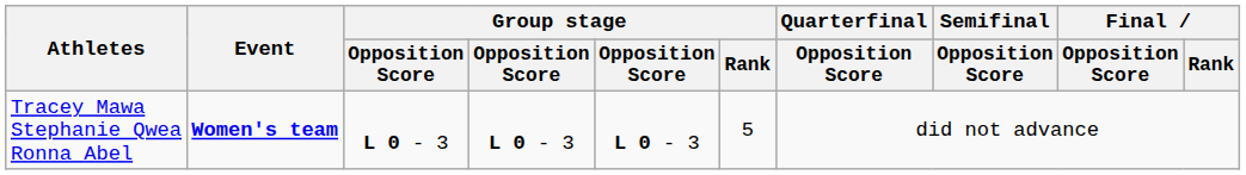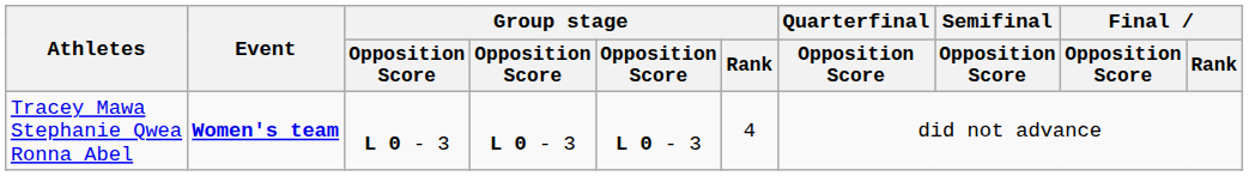Tracey Mawa Stephanie Qwea Ronna Abel | Group stage / Rank: 5 -> 4
